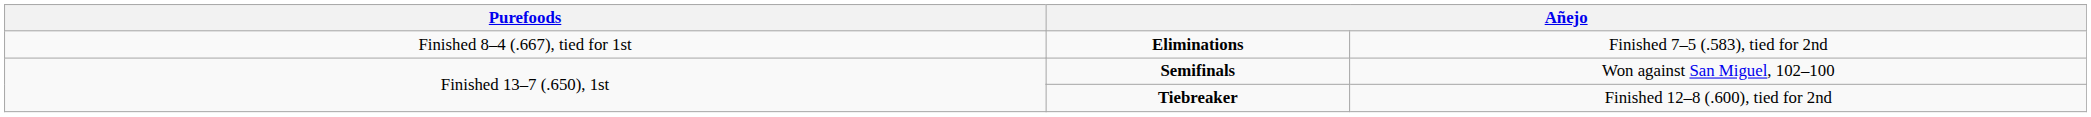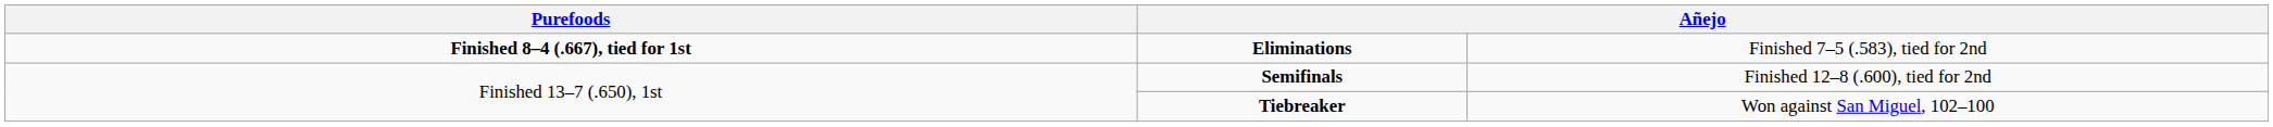Eliminations | column 1: normal -> bold
Semifinals | column 4: Won against San Miguel, 102–100 -> Finished 12–8 (.600), tied for 2nd
Tiebreaker | column 4: Finished 12–8 (.600), tied for 2nd -> Won against San Miguel, 102–100
